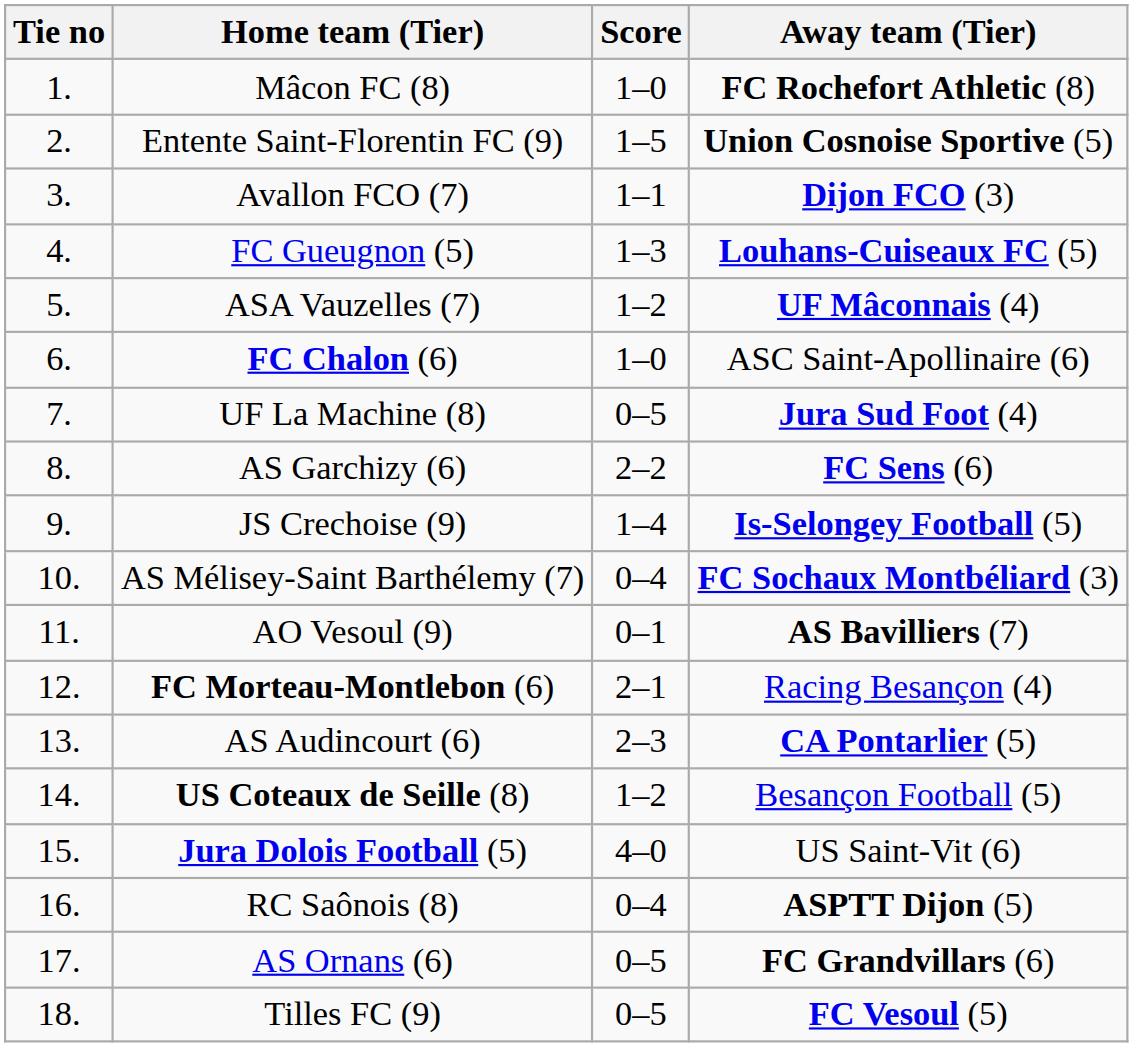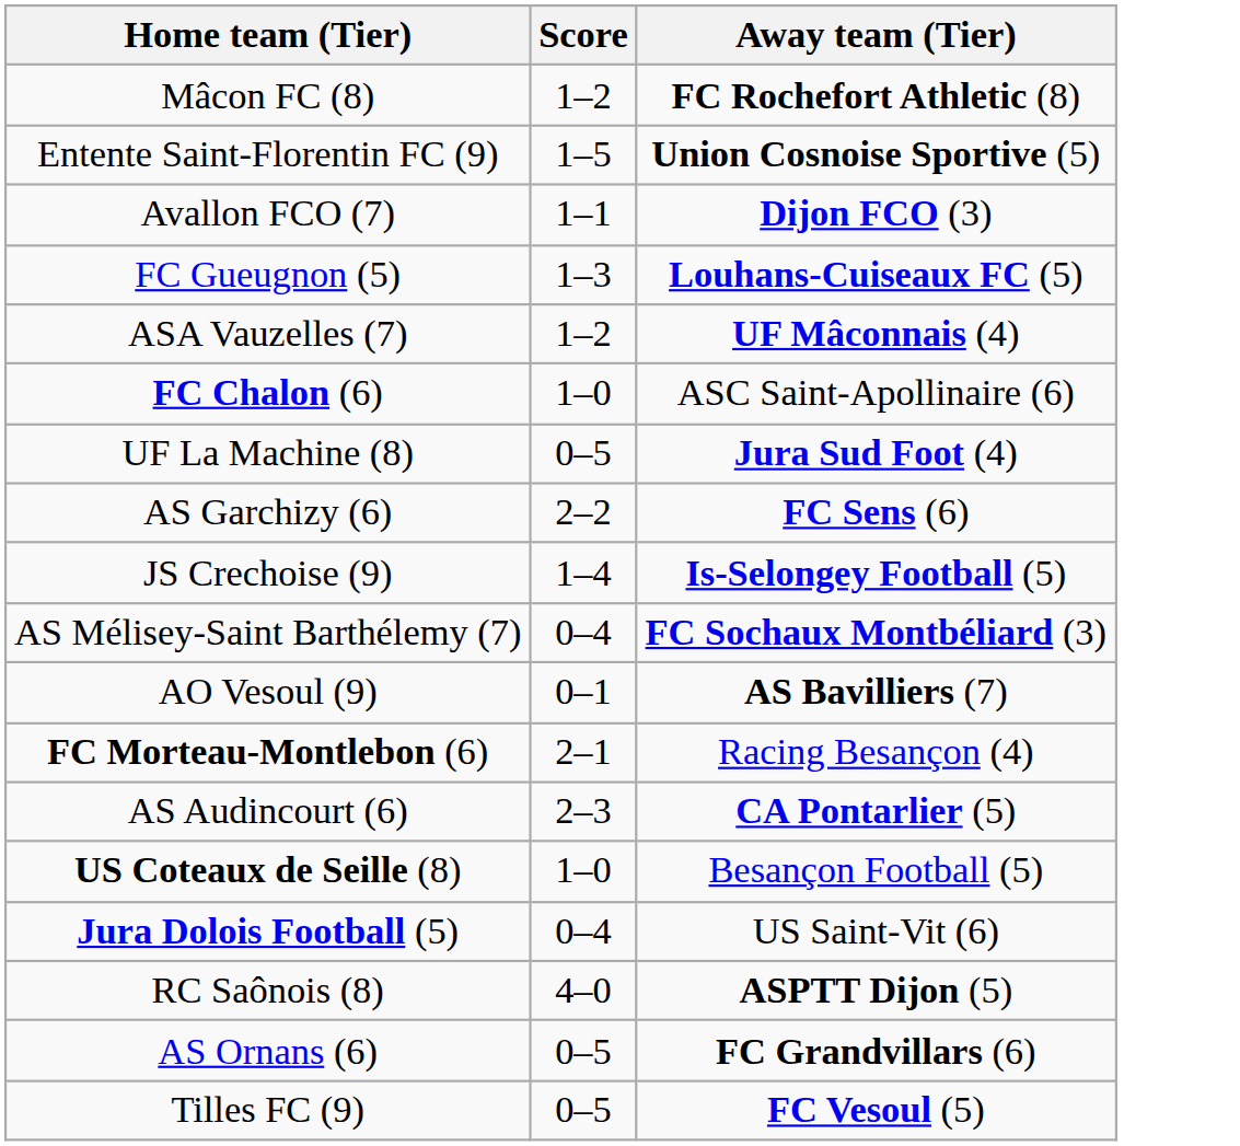- column: Tie no | 1. | 2. | 3. | 4. | 5. | 6. | 7. | 8. | 9. | 10. | 11. | 12. | 13. | 14. | 15. | 16. | 17. | 18.
Mâcon FC (8) | Score: 1–0 -> 1–2
US Coteaux de Seille (8) | Score: 1–2 -> 1–0
Jura Dolois Football (5) | Score: 4–0 -> 0–4
RC Saônois (8) | Score: 0–4 -> 4–0
